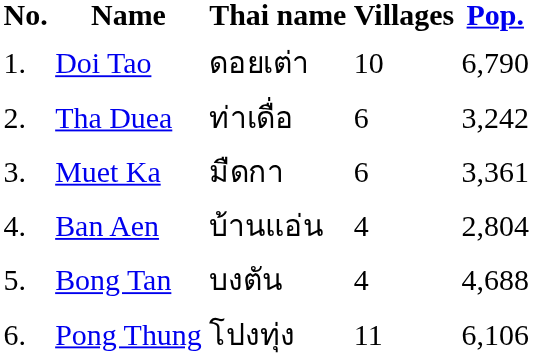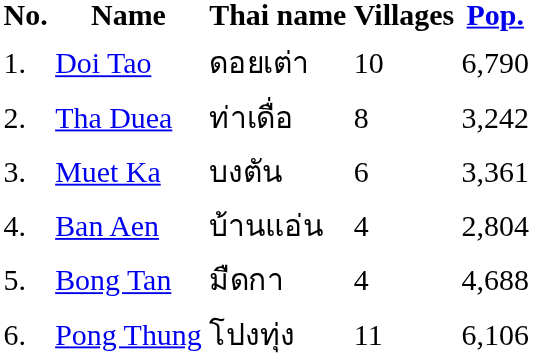Tha Duea | Villages: 6 -> 8
Muet Ka | Thai name: มืดกา -> บงตัน
Bong Tan | Thai name: บงตัน -> มืดกา
